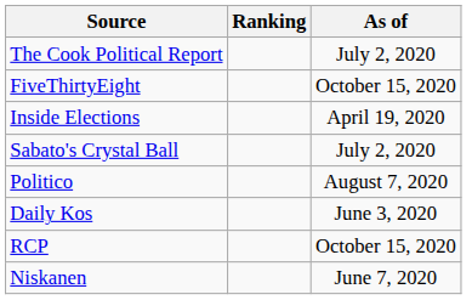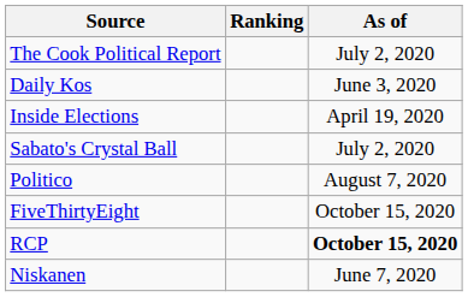rows swapped: FiveThirtyEight <-> Daily Kos
RCP | As of: normal -> bold
